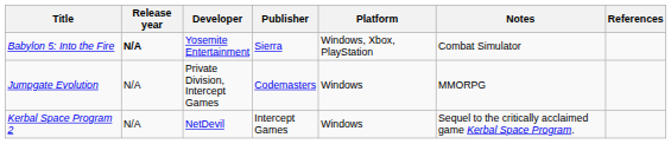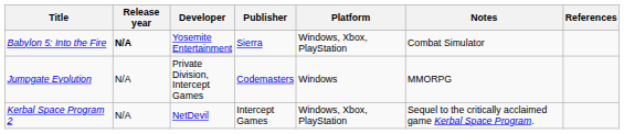Kerbal Space Program 2 | Platform: Windows -> Windows, Xbox, PlayStation
